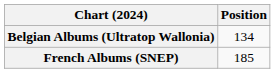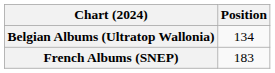French Albums (SNEP) | Position: 185 -> 183
